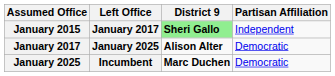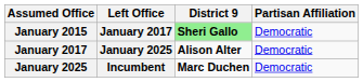January 2015 | Partisan Affiliation: Independent -> Democratic
